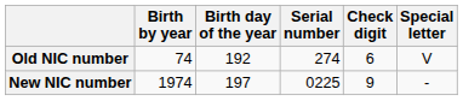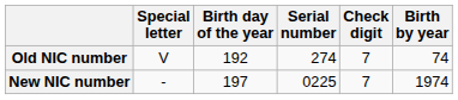columns swapped: Birth by year <-> Special letter
Old NIC number | Check digit: 6 -> 7
New NIC number | Check digit: 9 -> 7
